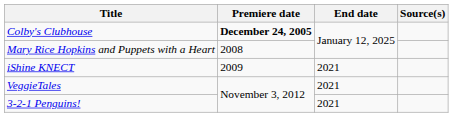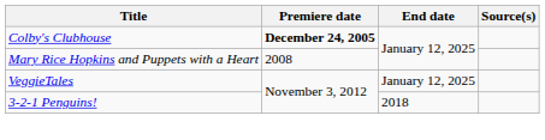- row: iShine KNECT | 2009 | 2021
VeggieTales | End date: 2021 -> January 12, 2025
3-2-1 Penguins! | End date: 2021 -> 2018
